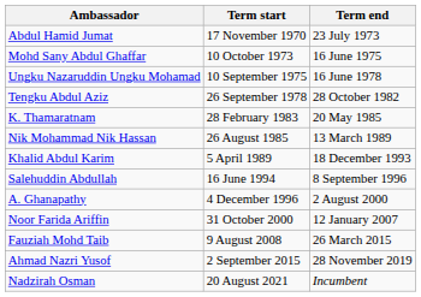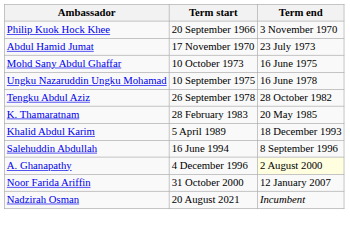+ row: Philip Kuok Hock Khee | 20 September 1966 | 3 November 1970
- row: Nik Mohammad Nik Hassan | 26 August 1985 | 13 March 1989
A. Ghanapathy | Term end: no background -> lightyellow background
- row: Fauziah Mohd Taib | 9 August 2008 | 26 March 2015
- row: Ahmad Nazri Yusof | 2 September 2015 | 28 November 2019
